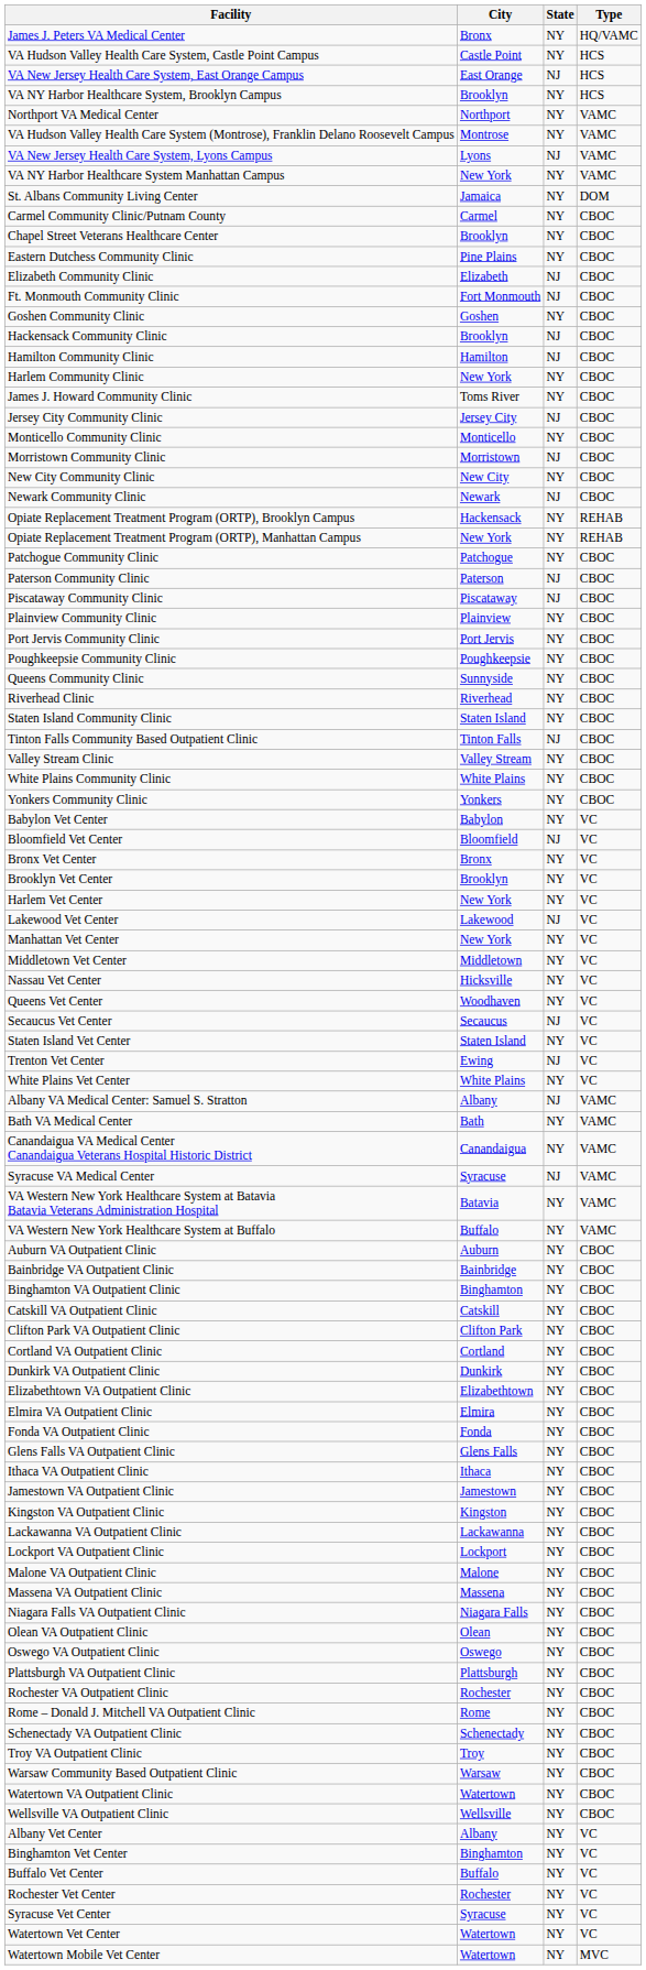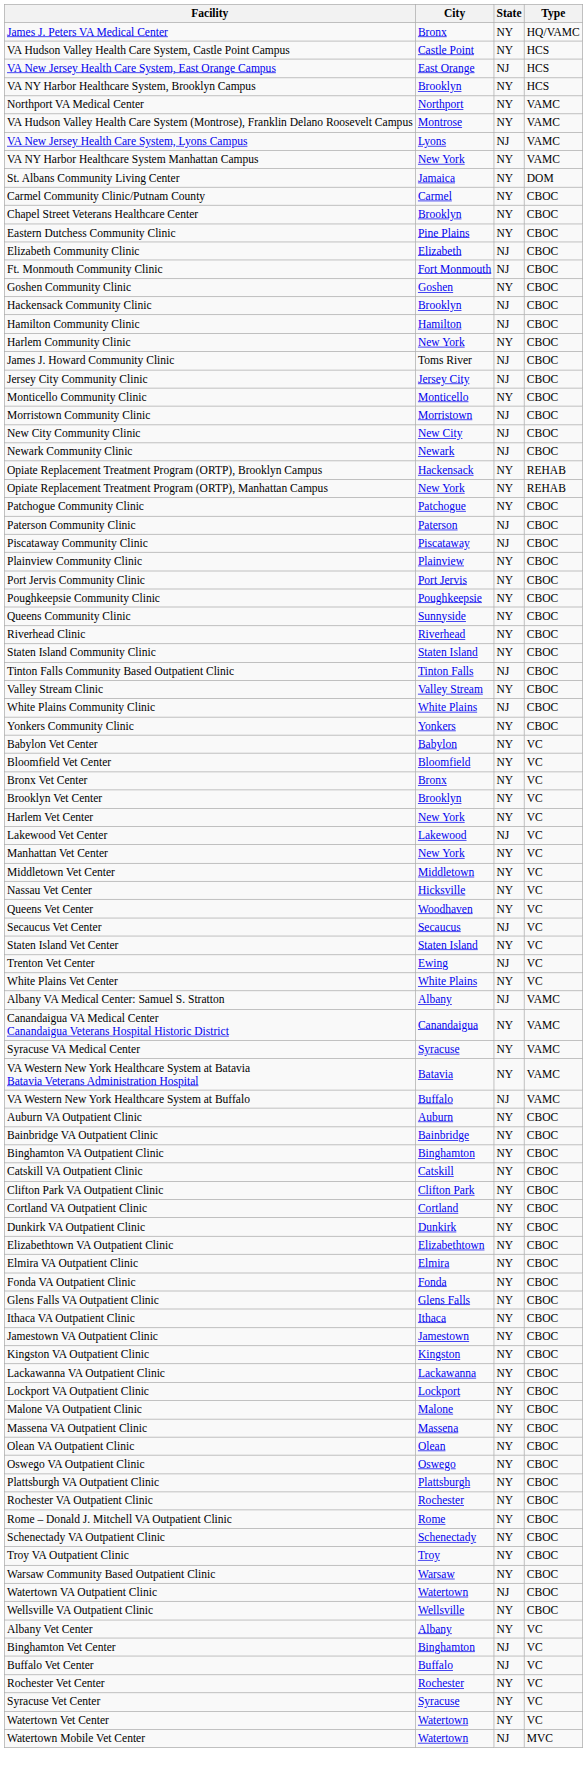James J. Howard Community Clinic | State: NY -> NJ
New City Community Clinic | State: NY -> NJ
White Plains Community Clinic | State: NY -> NJ
Bloomfield Vet Center | State: NJ -> NY
- row: Bath VA Medical Center | Bath | NY | VAMC
Syracuse VA Medical Center | State: NJ -> NY
VA Western New York Healthcare System at Buffalo | State: NY -> NJ
- row: Niagara Falls VA Outpatient Clinic | Niagara Falls | NY | CBOC
Watertown VA Outpatient Clinic | State: NY -> NJ
Binghamton Vet Center | State: NY -> NJ
Buffalo Vet Center | State: NY -> NJ
Watertown Mobile Vet Center | State: NY -> NJ
